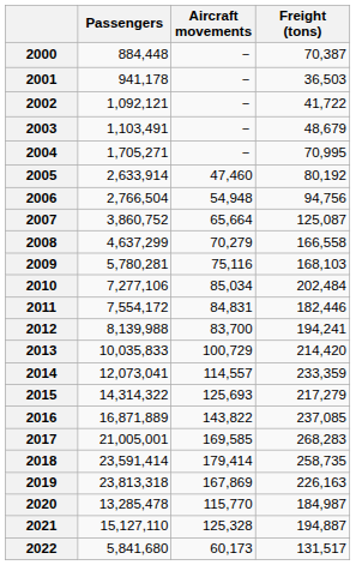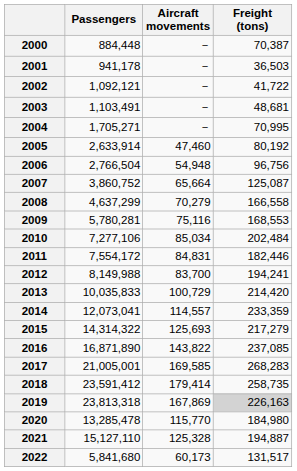2003 | Freight (tons): 48,679 -> 48,681
2006 | Freight (tons): 94,756 -> 96,756
2009 | Freight (tons): 168,103 -> 168,553
2012 | Passengers: 8,139,988 -> 8,149,988
2016 | Passengers: 16,871,889 -> 16,871,890
2018 | Passengers: 23,591,414 -> 23,591,412
2019 | Freight (tons): no background -> lightgrey background
2020 | Freight (tons): 184,987 -> 184,980
